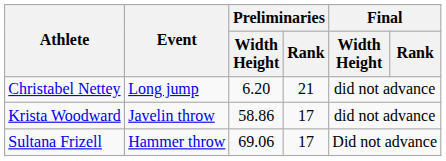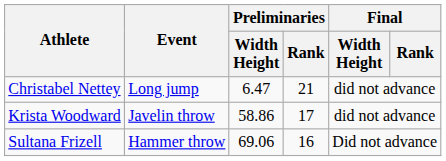Christabel Nettey | Preliminaries / Width Height: 6.20 -> 6.47
Sultana Frizell | Preliminaries / Rank: 17 -> 16
